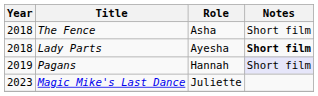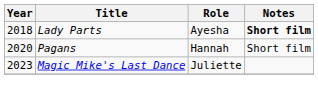- row: 2018 | The Fence | Asha | Short film
Pagans | Year: 2019 -> 2020
Pagans | Notes: lavender background -> no background
